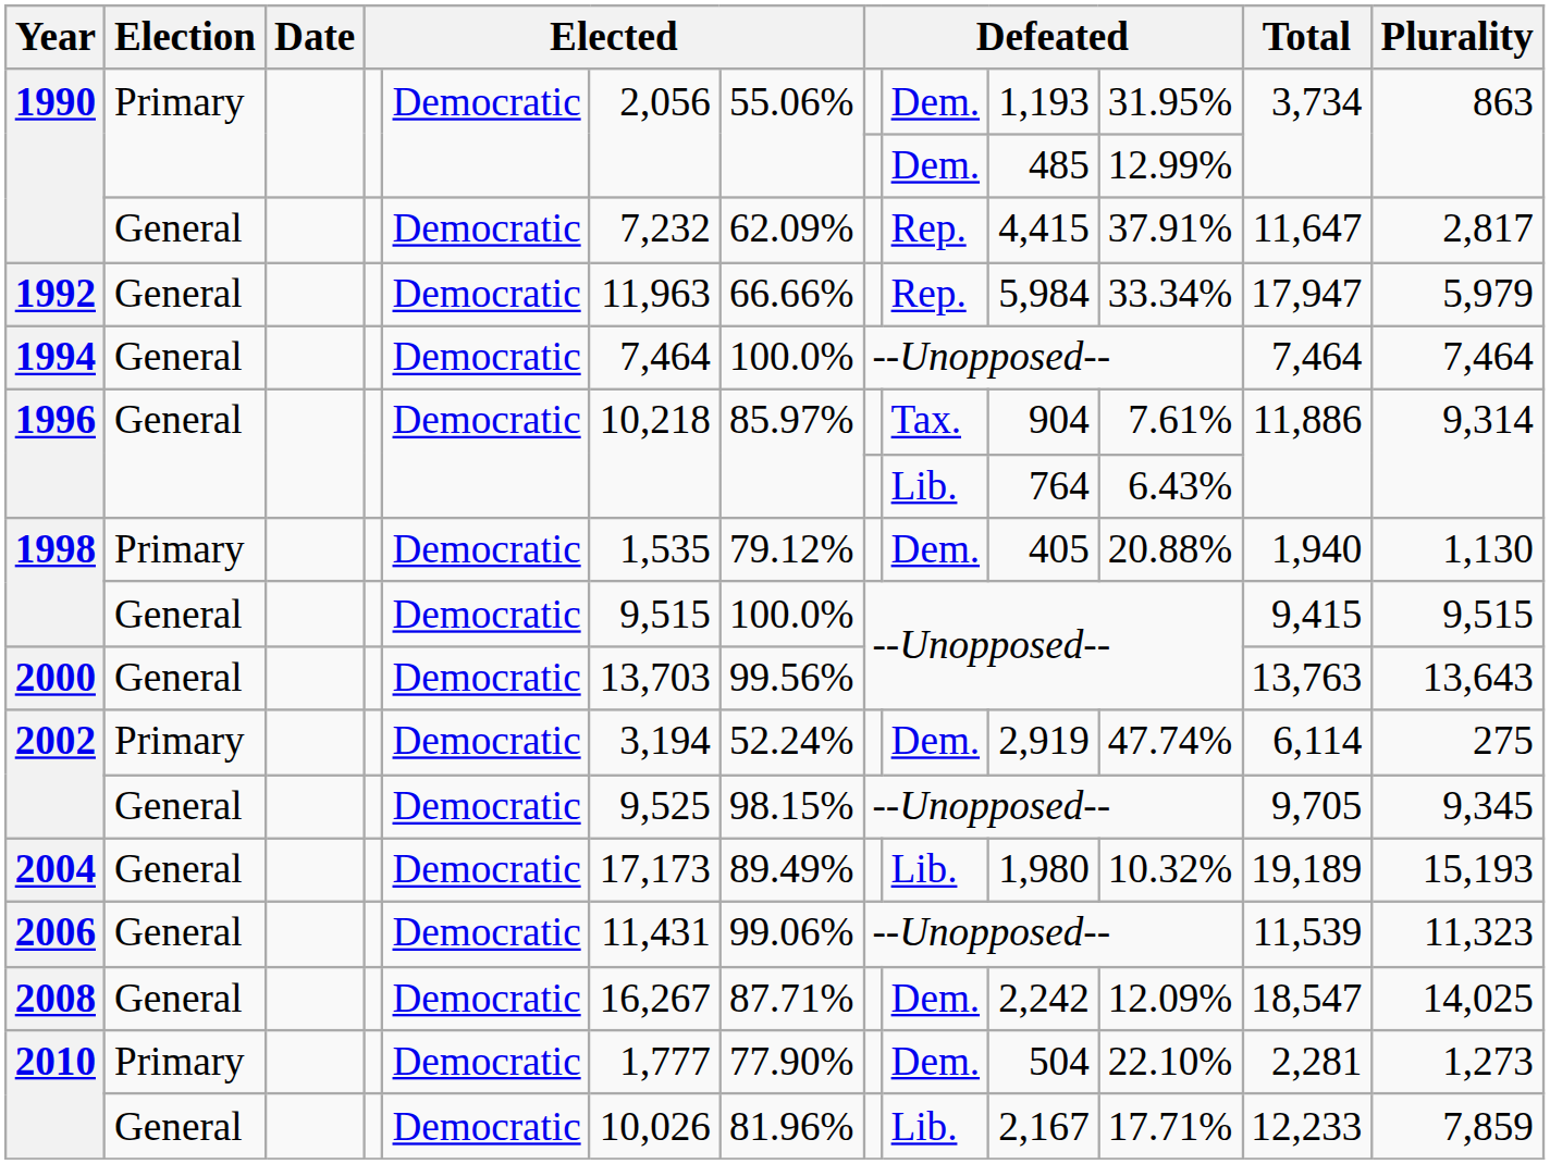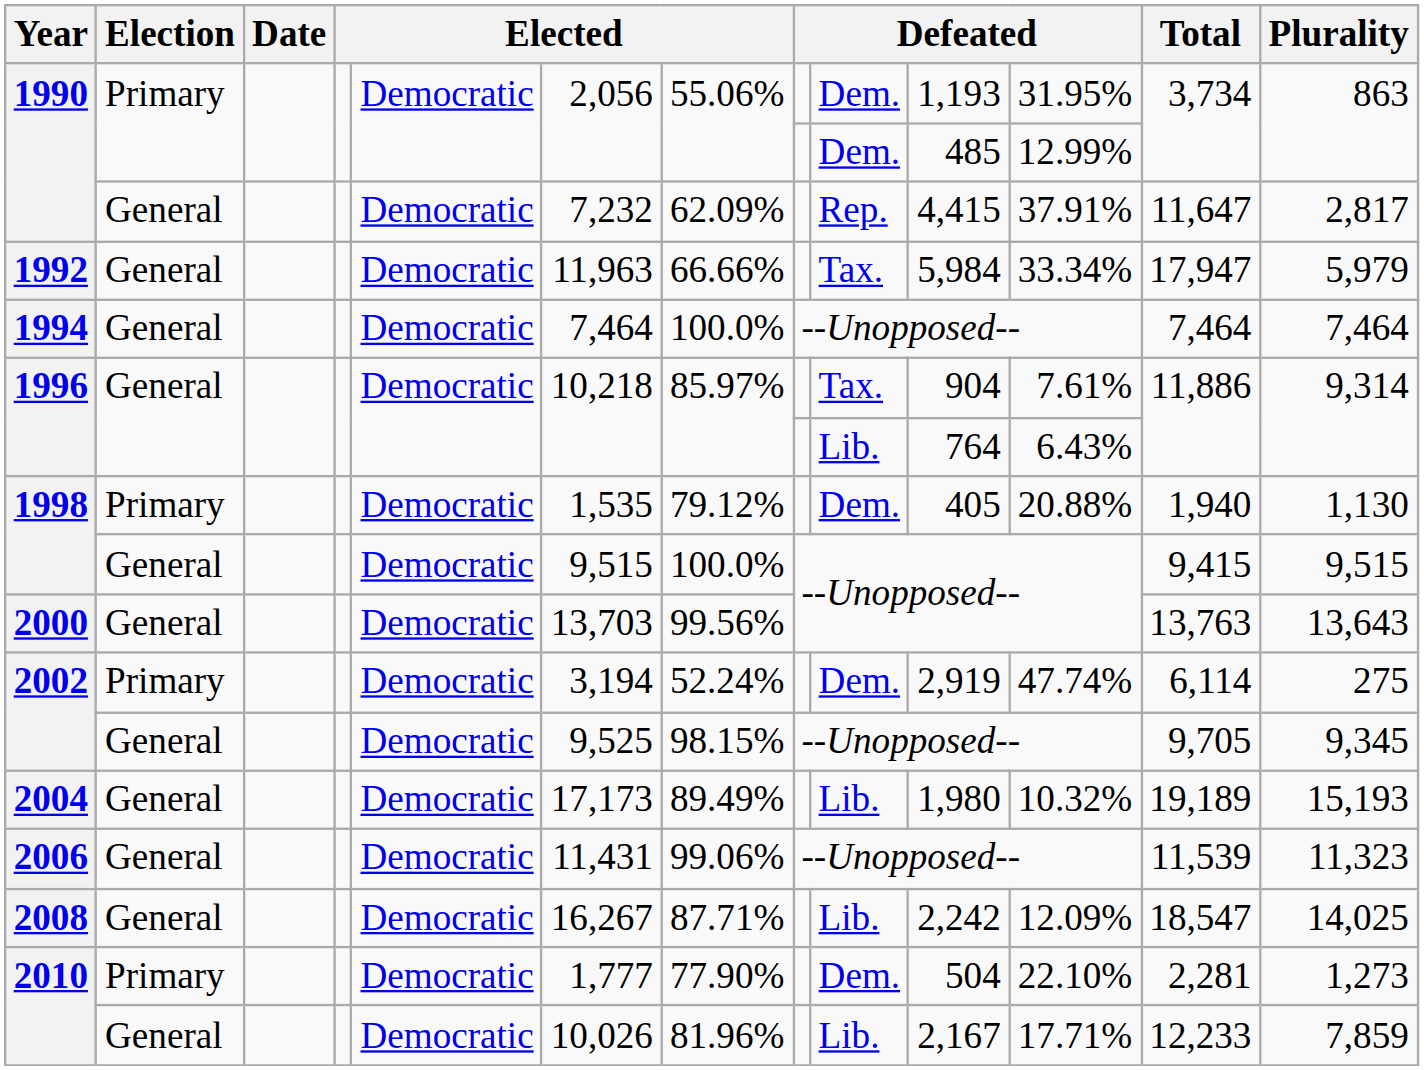1992 | column 9: Rep. -> Tax.
2008 | column 9: Dem. -> Lib.
